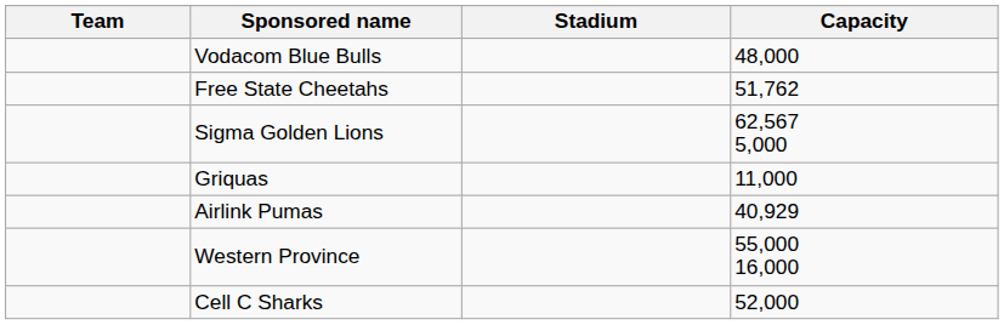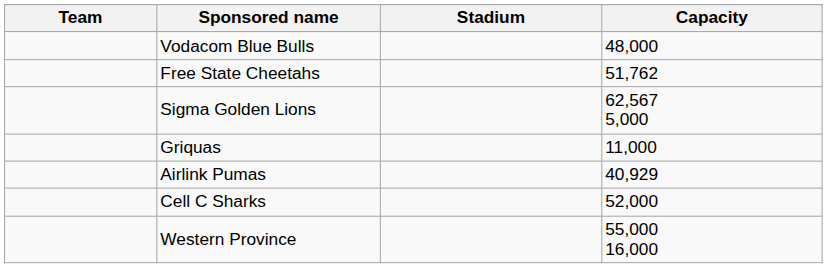rows swapped: Cell C Sharks <-> Western Province
